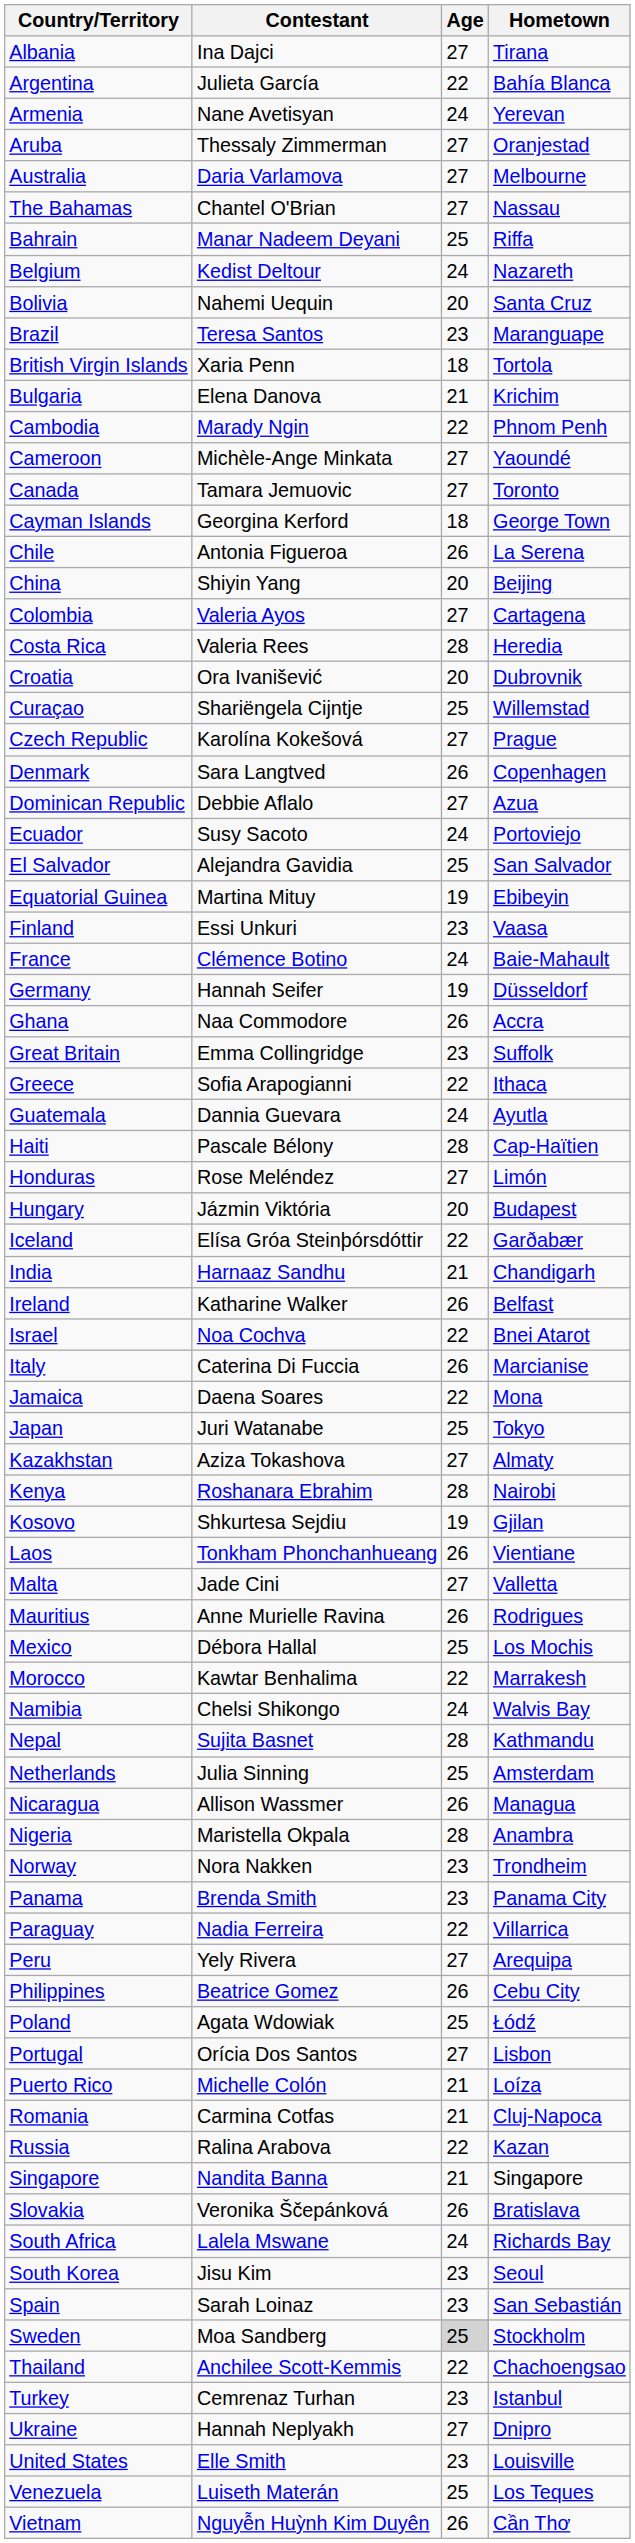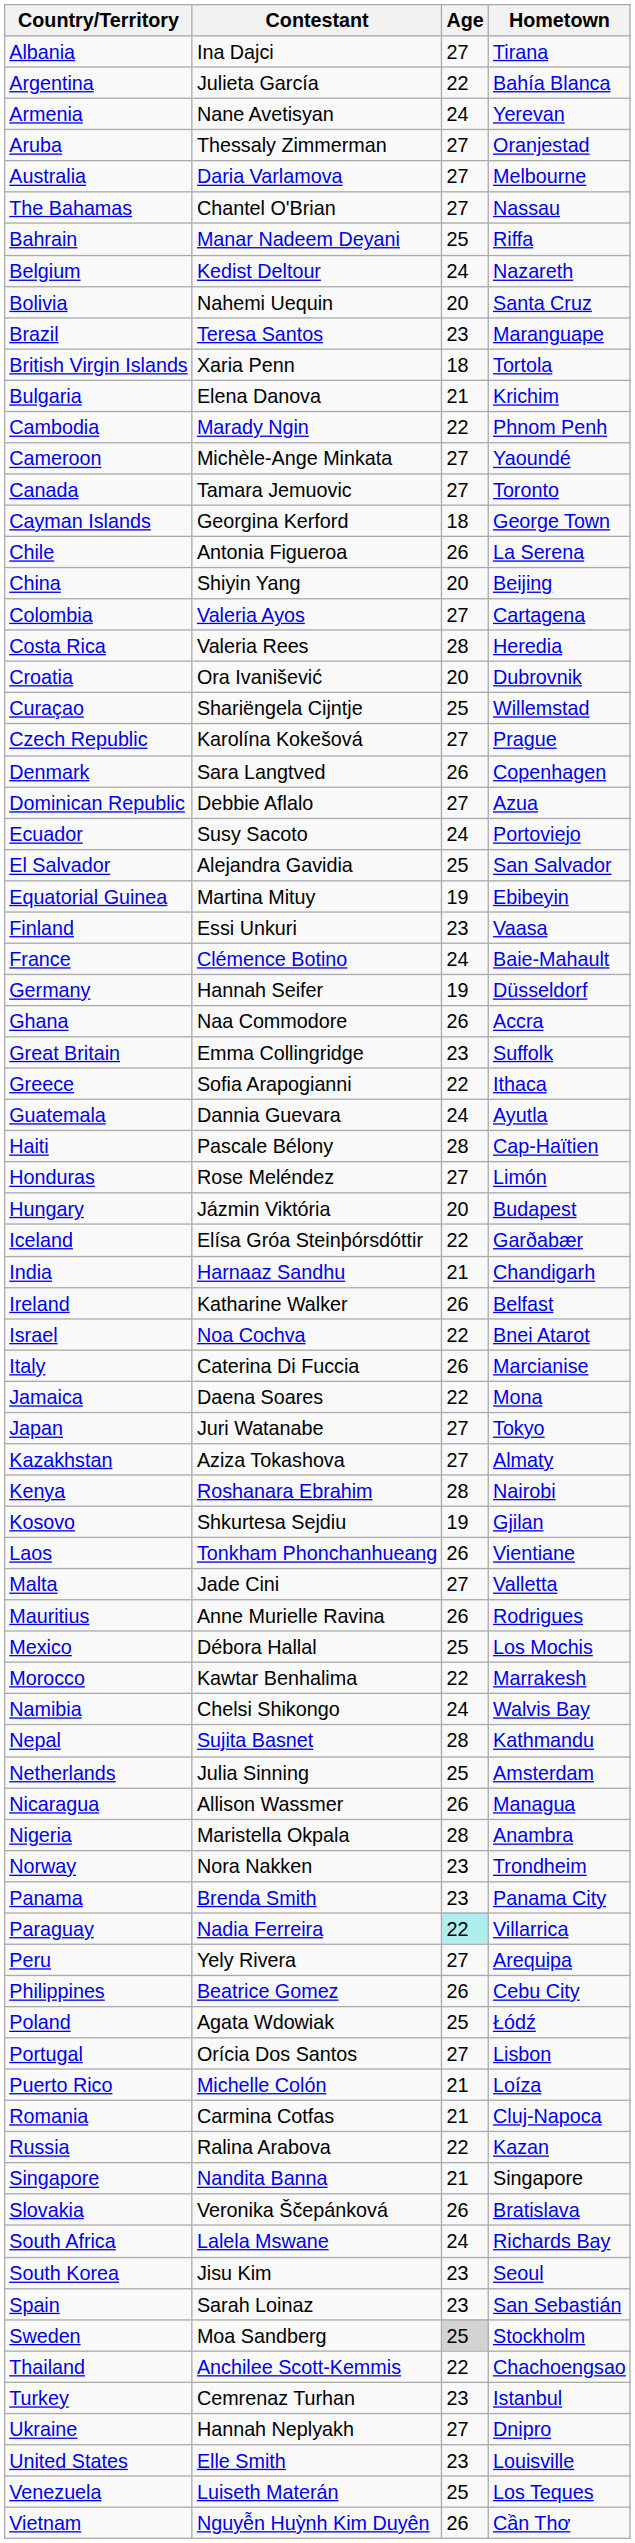Japan | Age: 25 -> 27
Paraguay | Age: no background -> paleturquoise background
